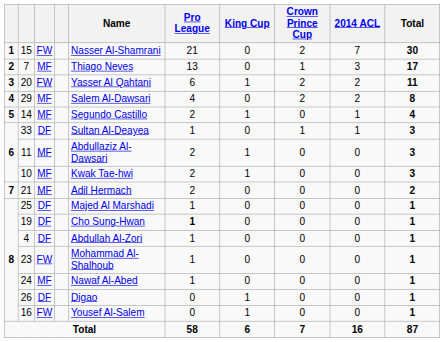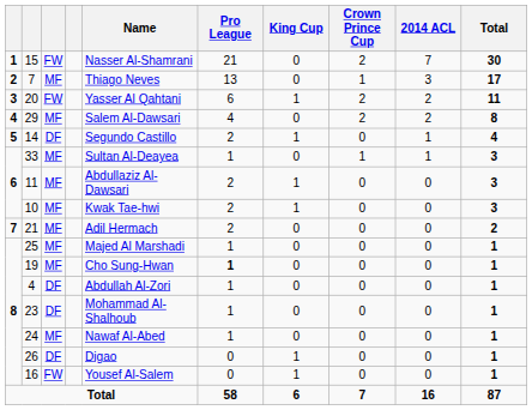14 | column 3: MF -> DF
33 | column 3: DF -> MF
25 | column 3: DF -> MF
19 | column 3: DF -> MF
23 | column 3: FW -> DF
